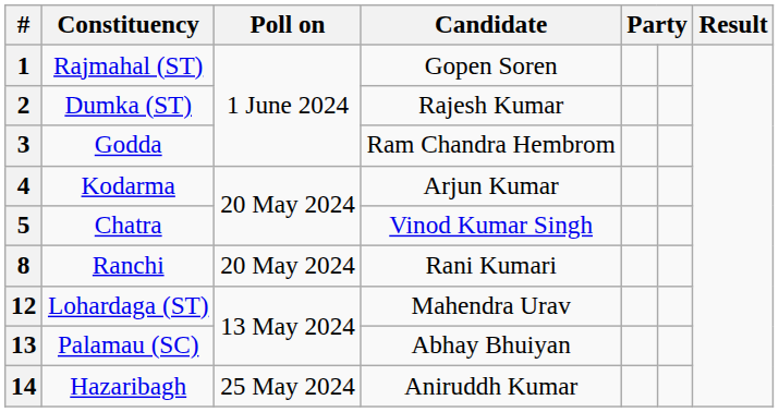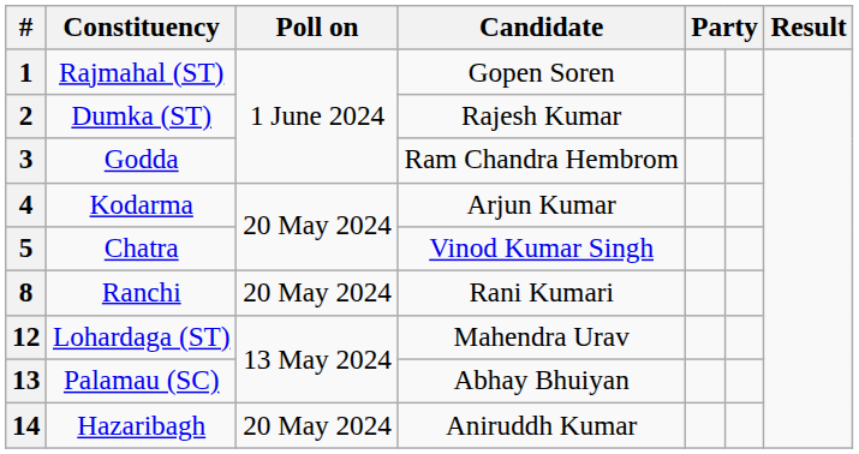14 | Poll on: 25 May 2024 -> 20 May 2024
